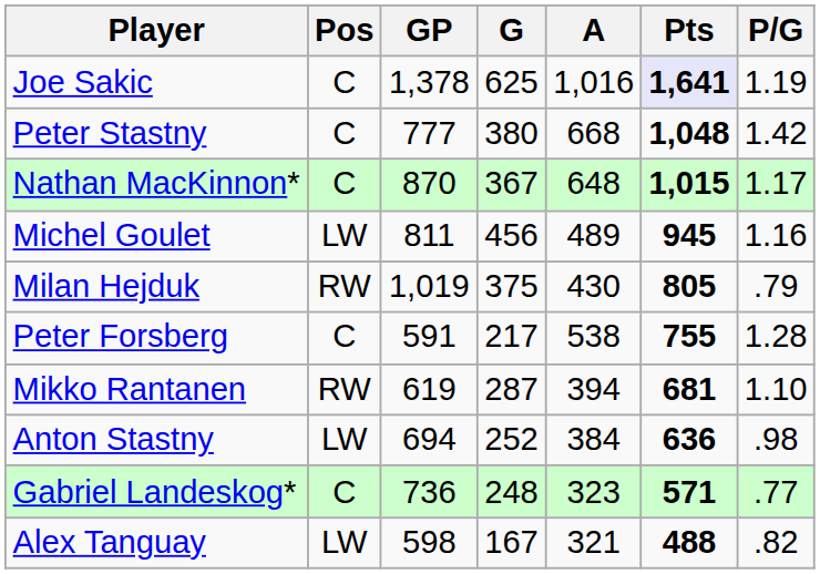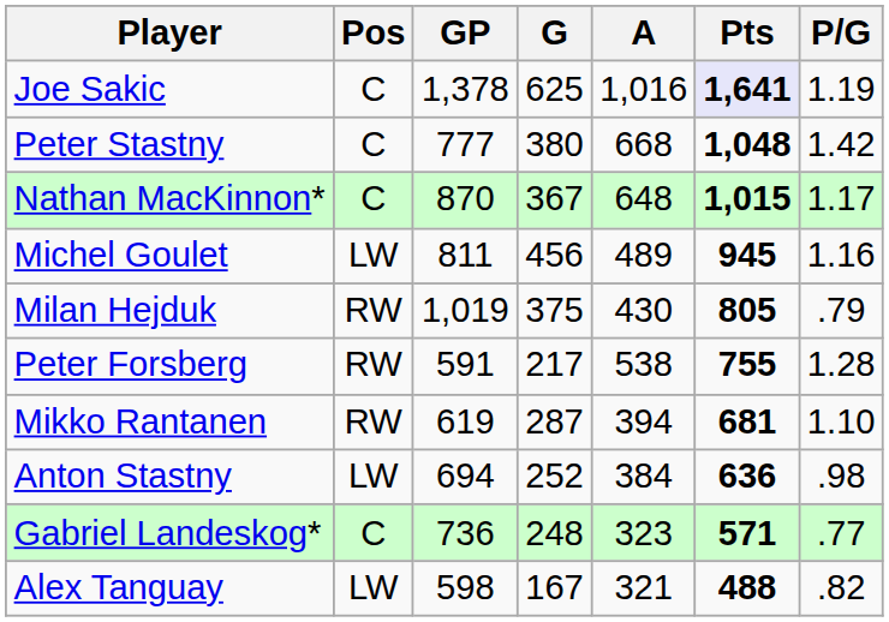Peter Forsberg | Pos: C -> RW
